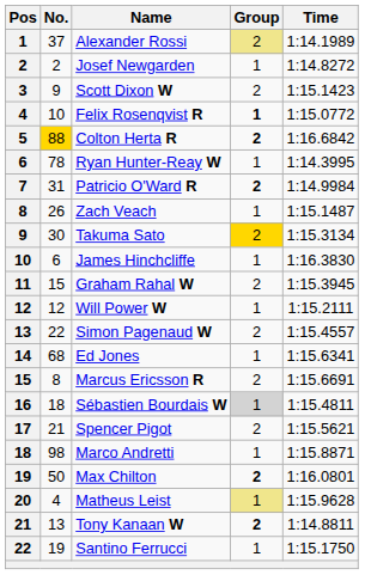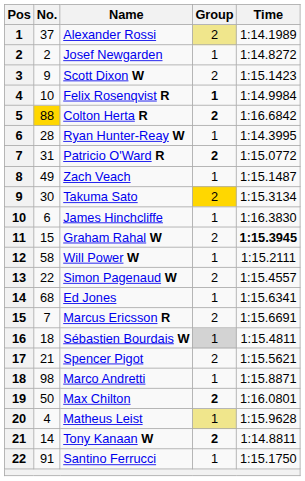Felix Rosenqvist R | Time: 1:15.0772 -> 1:14.9984
Ryan Hunter-Reay W | No.: 78 -> 28
Patricio O'Ward R | Time: 1:14.9984 -> 1:15.0772
Zach Veach | No.: 26 -> 49
Graham Rahal W | Time: normal -> bold
Will Power W | No.: 12 -> 58
Marcus Ericsson R | No.: 8 -> 7
Tony Kanaan W | No.: 13 -> 14
Santino Ferrucci | No.: 19 -> 91
